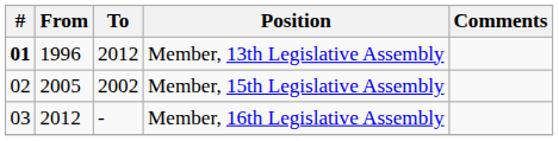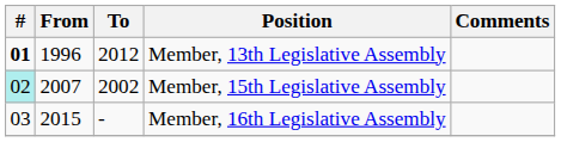Member, 15th Legislative Assembly | #: no background -> paleturquoise background
Member, 15th Legislative Assembly | From: 2005 -> 2007
Member, 16th Legislative Assembly | From: 2012 -> 2015
